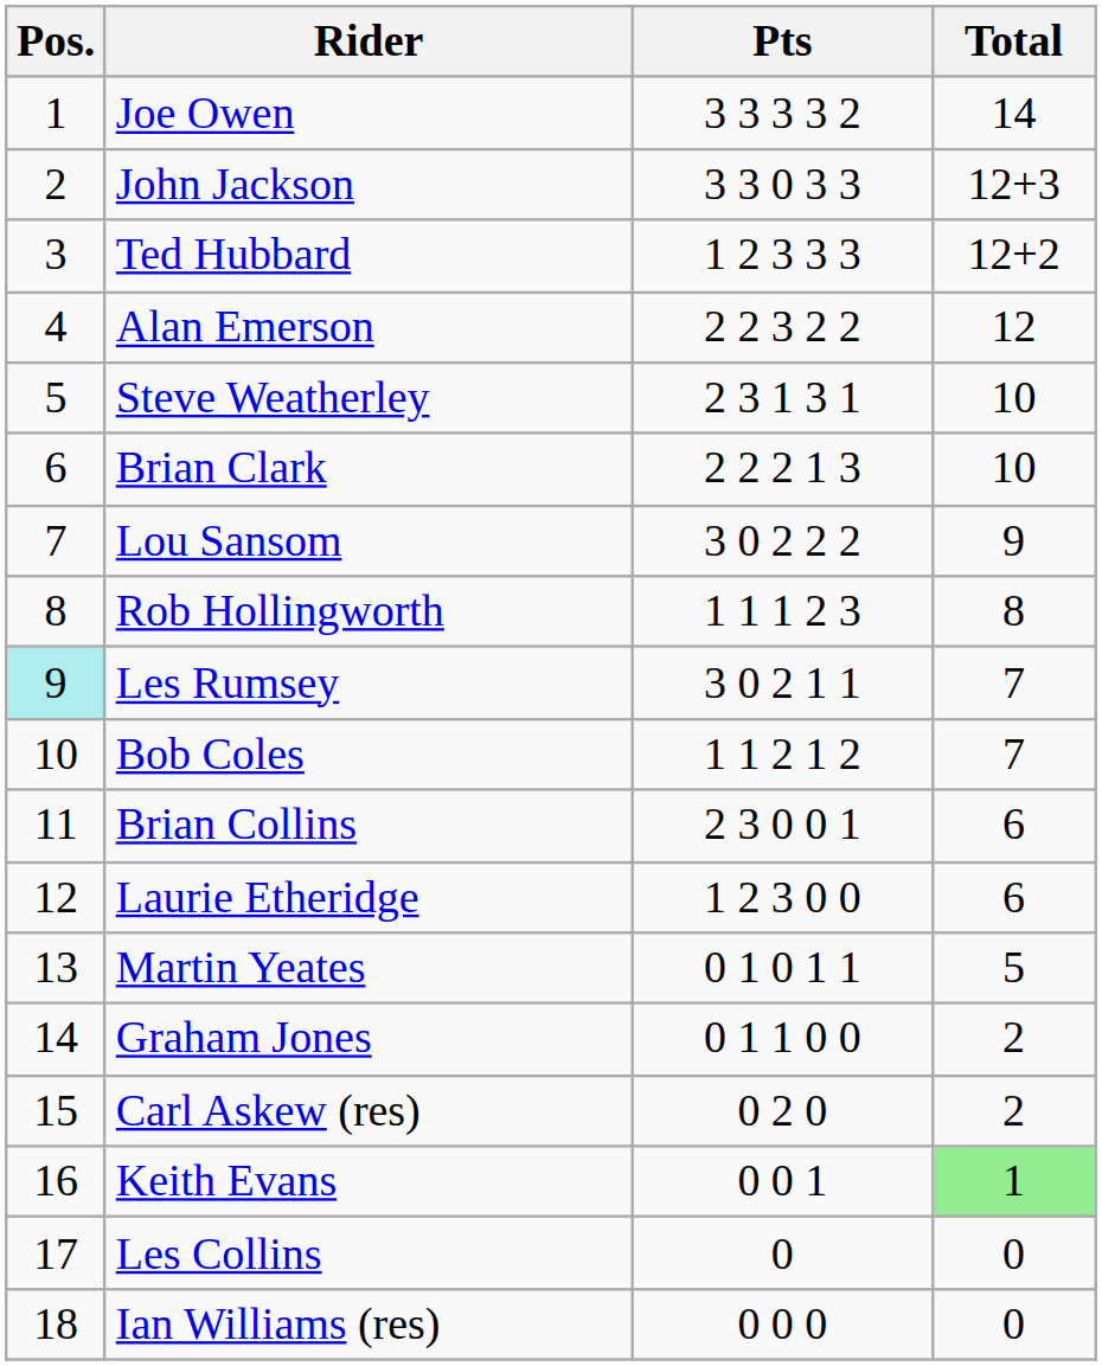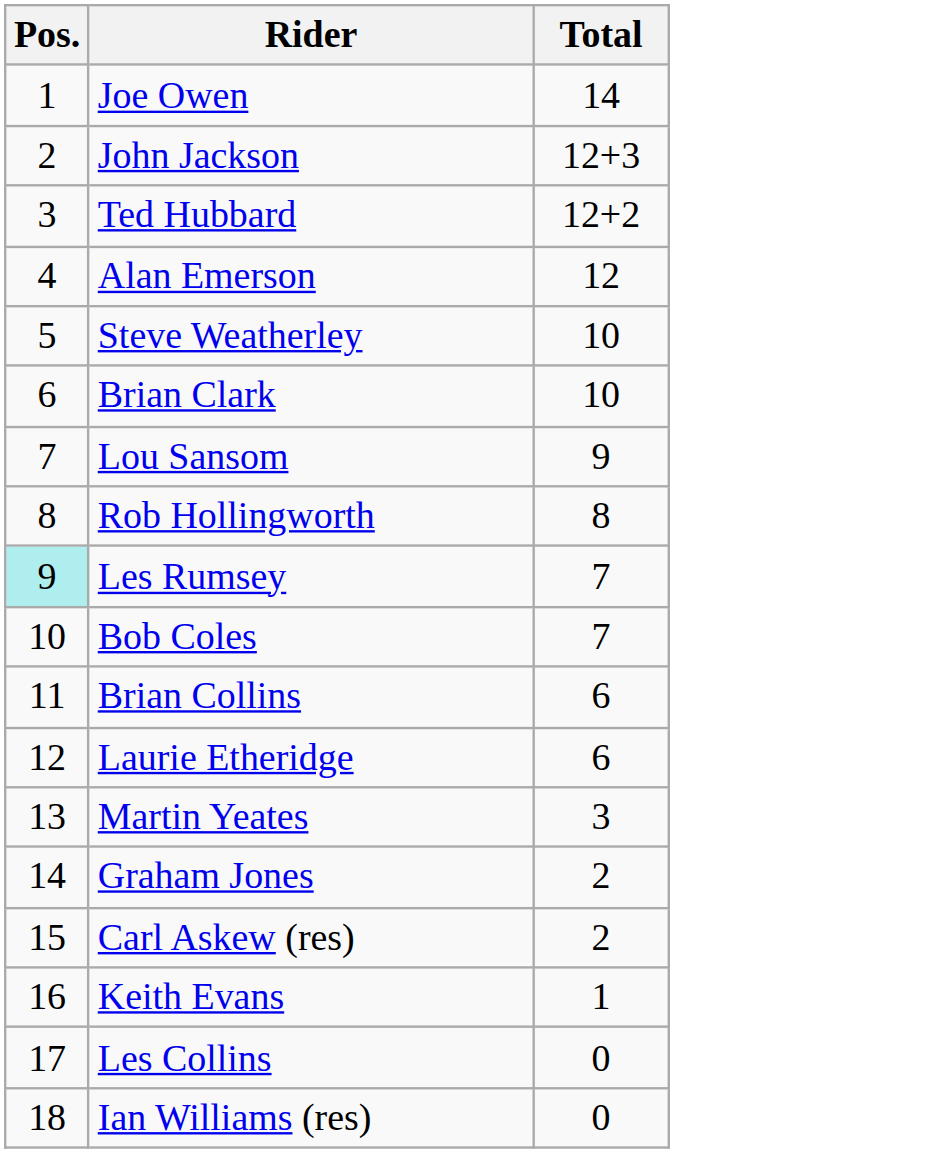- column: Pts | 3 3 3 3 2 | 3 3 0 3 3 | 1 2 3 3 3 | 2 2 3 2 2 | 2 3 1 3 1 | 2 2 2 1 3 | 3 0 2 2 2 | 1 1 1 2 3 | 3 0 2 1 1 | 1 1 2 1 2 | 2 3 0 0 1 | 1 2 3 0 0 | 0 1 0 1 1 | 0 1 1 0 0 | 0 2 0 | 0 0 1 | 0 | 0 0 0
Martin Yeates | Total: 5 -> 3
Keith Evans | Total: lightgreen background -> no background
